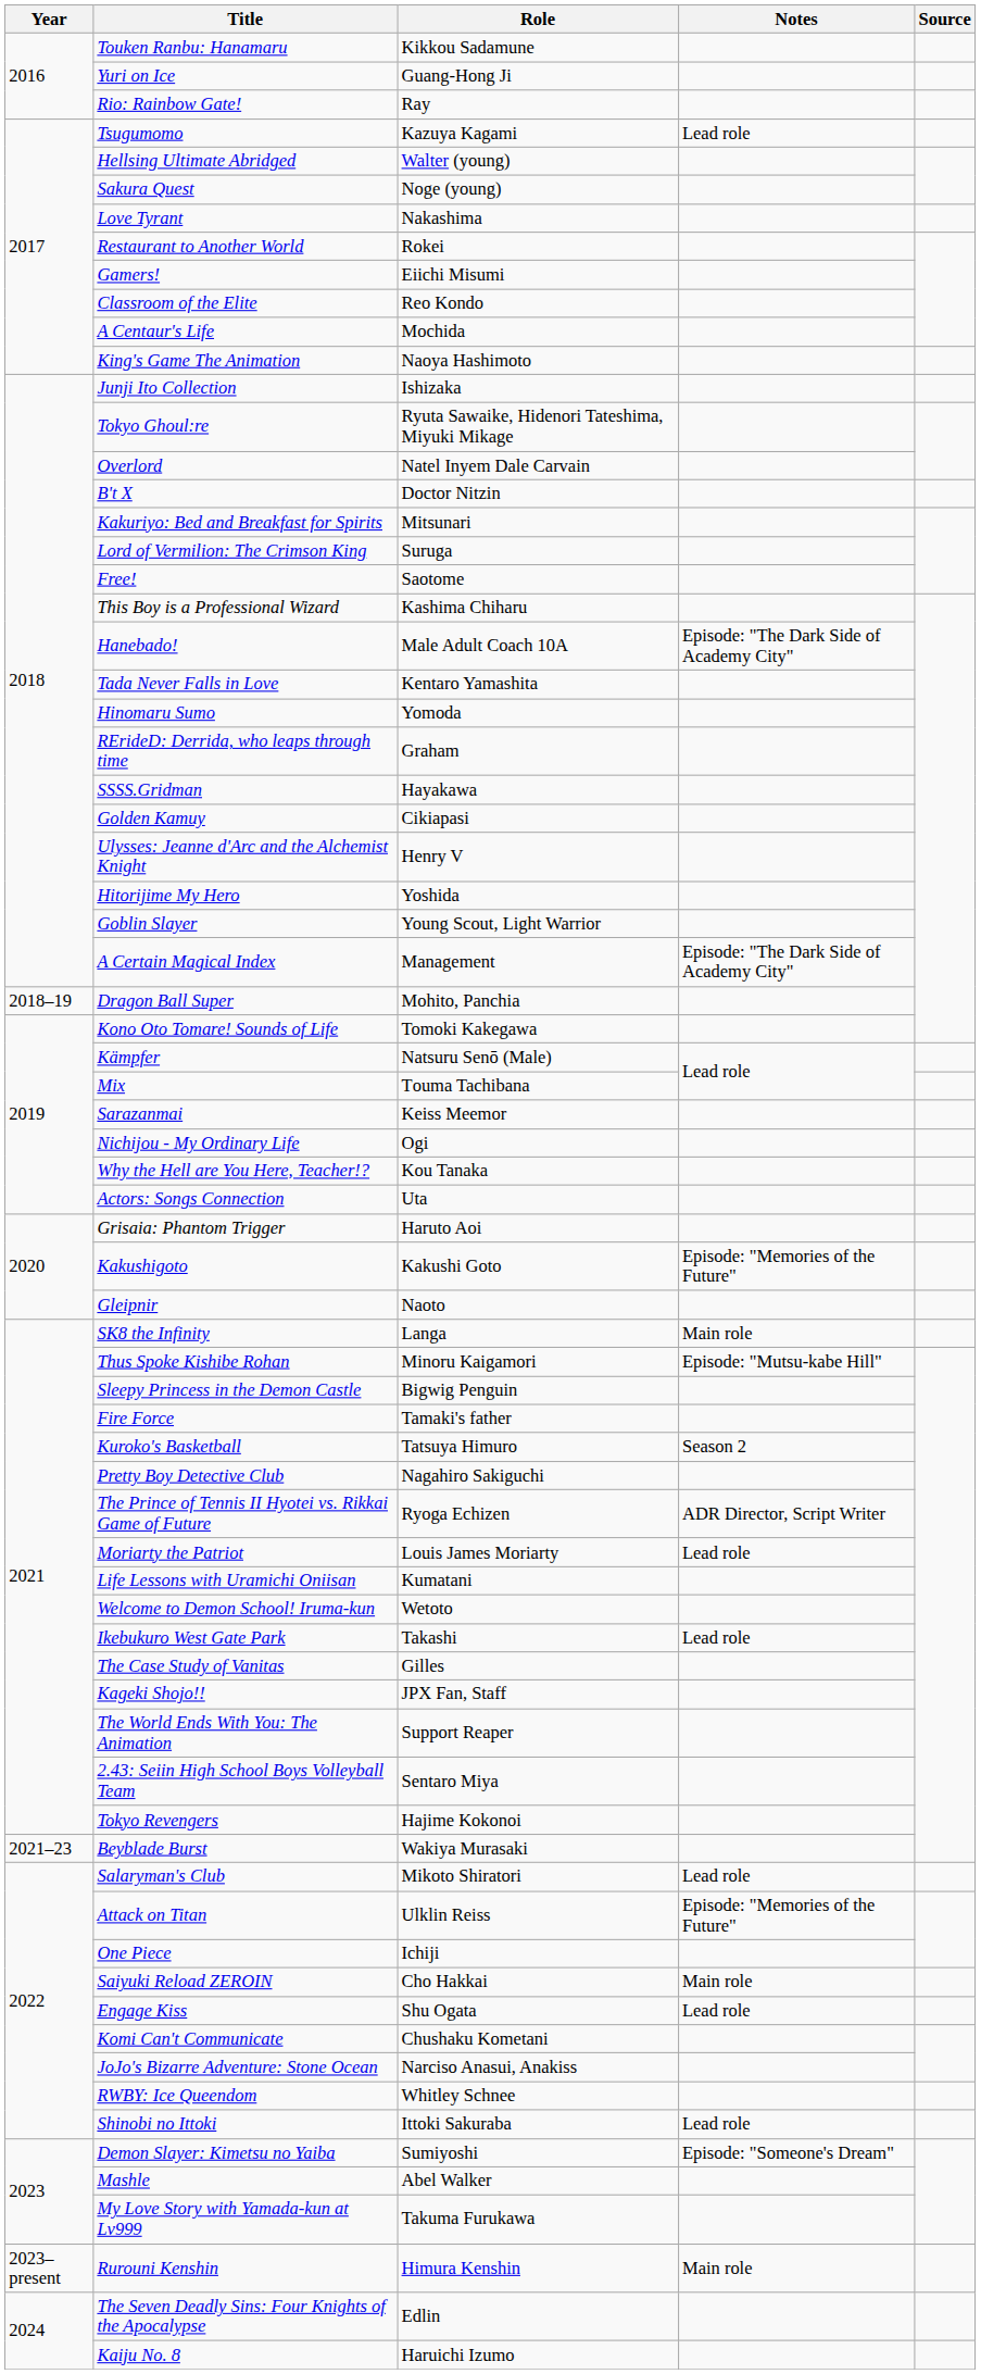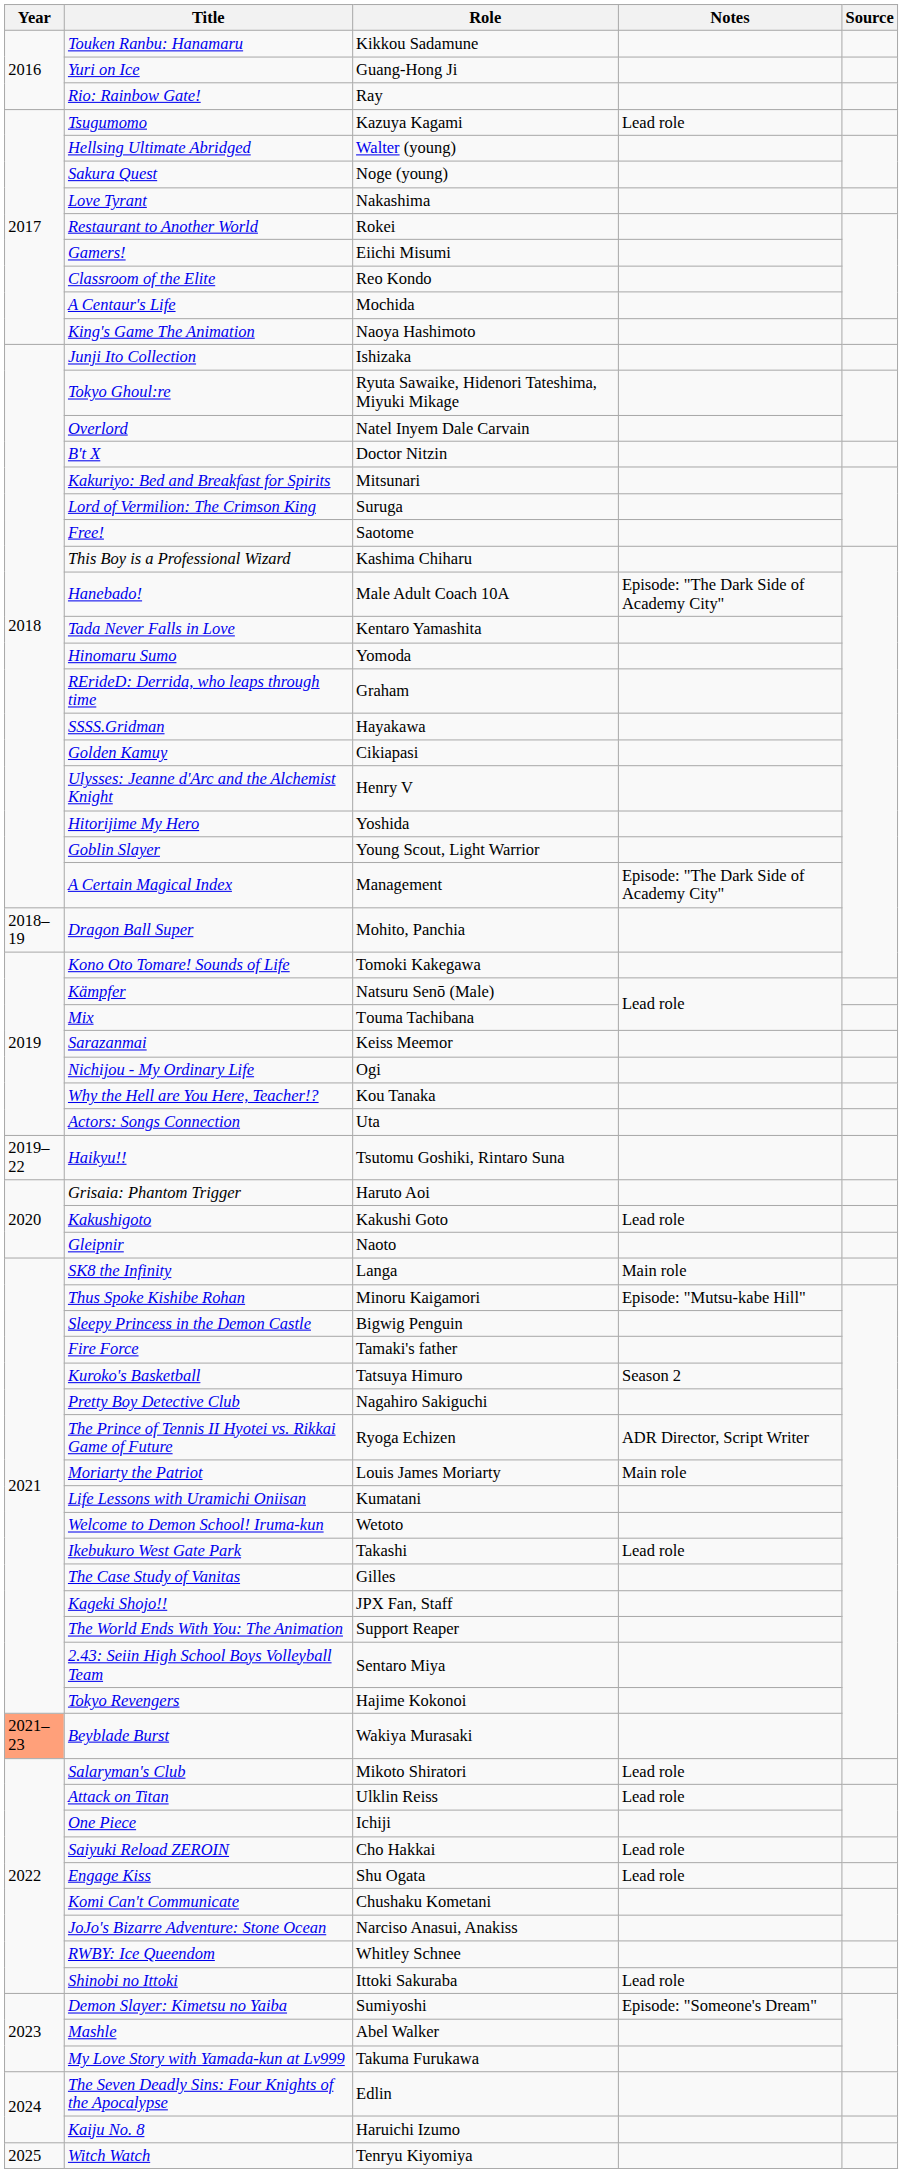+ row: 2019–22 | Haikyu!! | Tsutomu Goshiki, Rintaro Suna
Kakushigoto | Notes: Episode: "Memories of the Future" -> Lead role
Moriarty the Patriot | Notes: Lead role -> Main role
Beyblade Burst | Year: no background -> lightsalmon background
Attack on Titan | Notes: Episode: "Memories of the Future" -> Lead role
Saiyuki Reload ZEROIN | Notes: Main role -> Lead role
- row: 2023–present | Rurouni Kenshin | Himura Kenshin | Main role
+ row: 2025 | Witch Watch | Tenryu Kiyomiya
